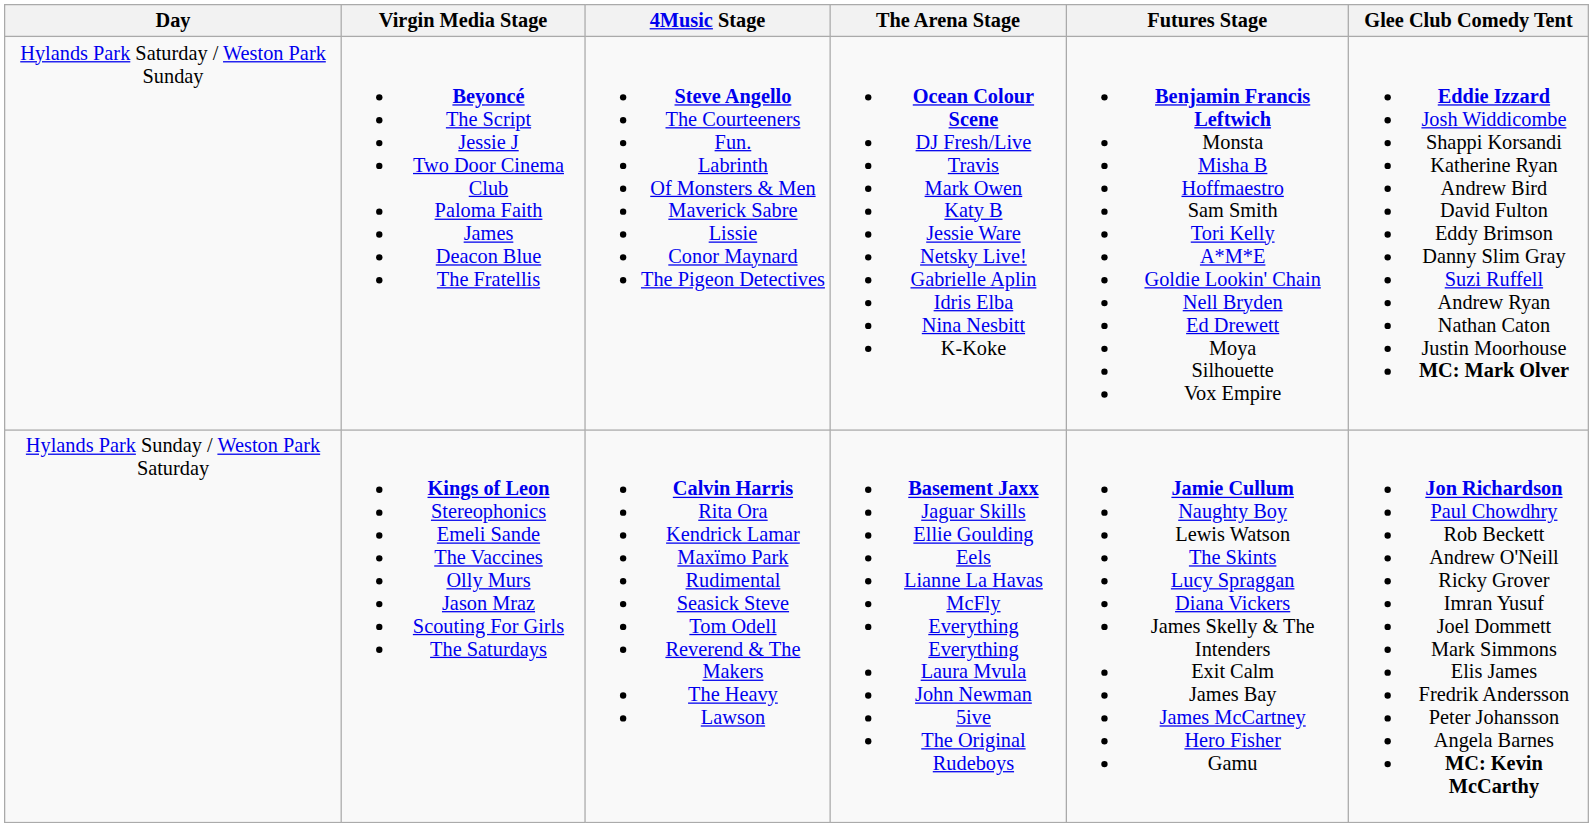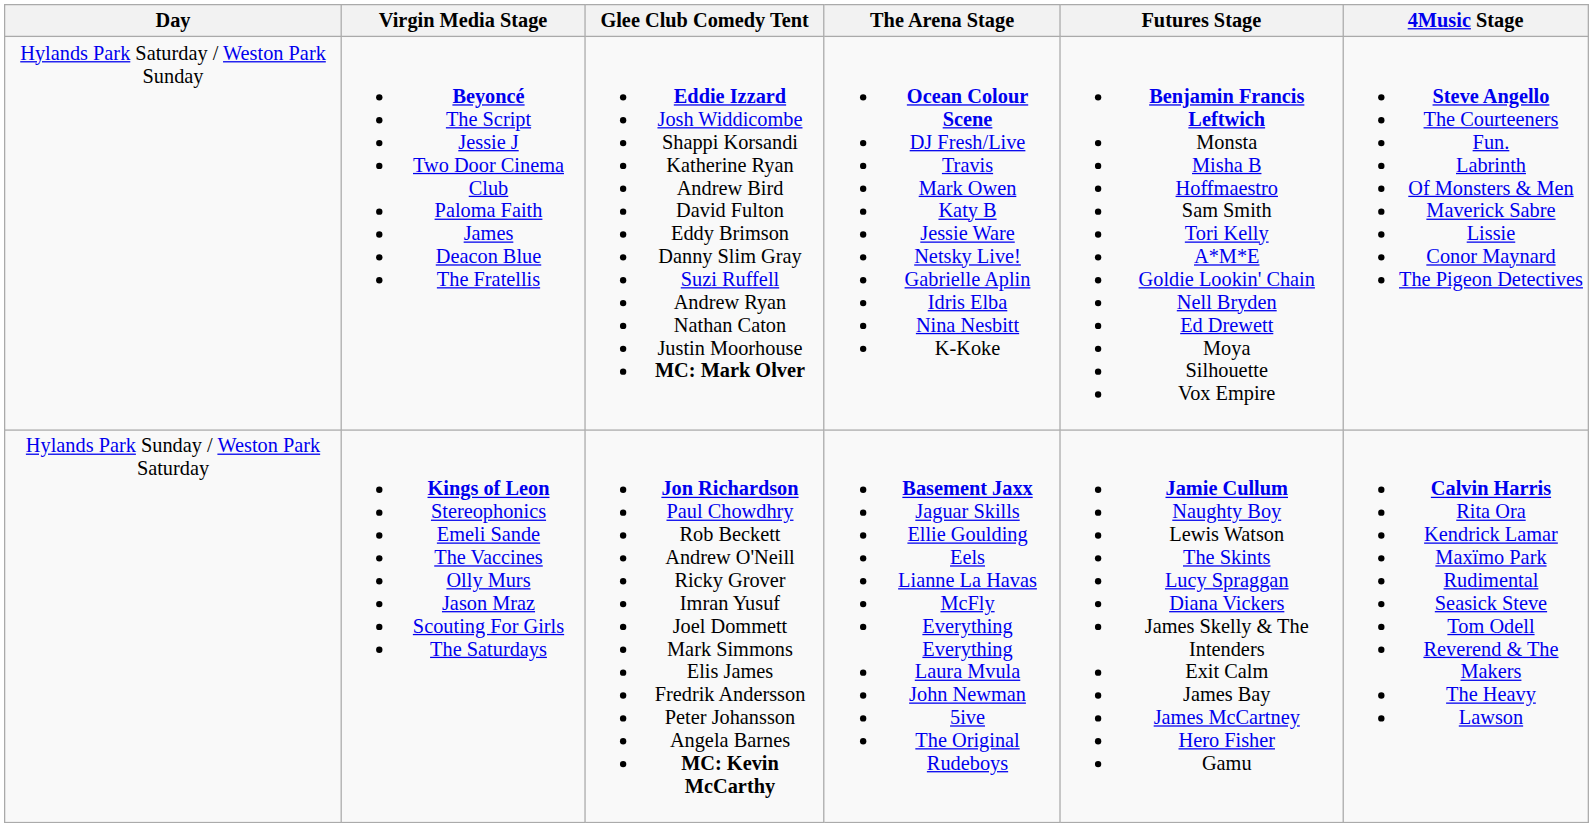columns swapped: 4Music Stage <-> Glee Club Comedy Tent
